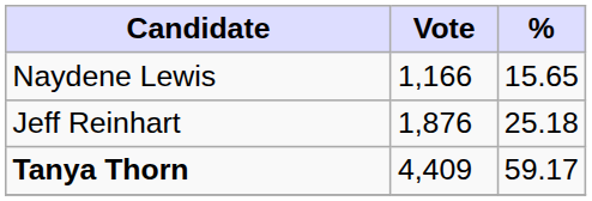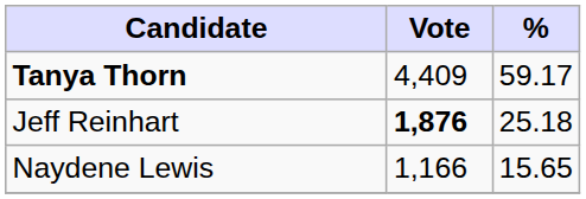rows swapped: Tanya Thorn <-> Naydene Lewis
Jeff Reinhart | Vote: normal -> bold
